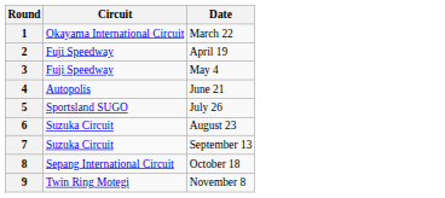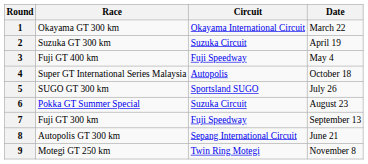+ column: Race | Okayama GT 300 km | Suzuka GT 300 km | Fuji GT 400 km | Super GT International Series Malaysia | SUGO GT 300 km | Pokka GT Summer Special | Fuji GT 300 km | Autopolis GT 300 km | Motegi GT 250 km
2 | Circuit: Fuji Speedway -> Suzuka Circuit
4 | Date: June 21 -> October 18
7 | Circuit: Suzuka Circuit -> Fuji Speedway
8 | Date: October 18 -> June 21
